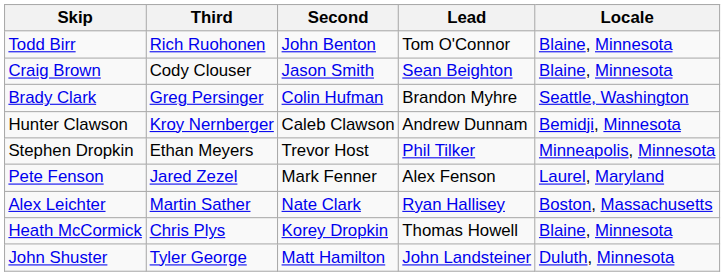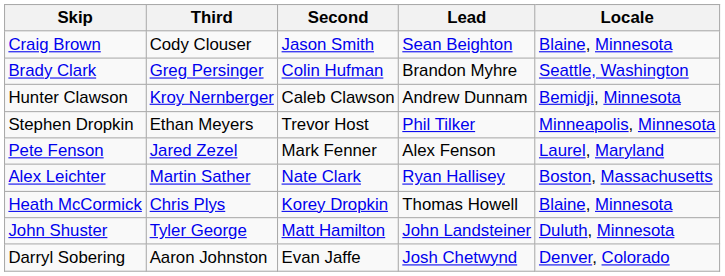- row: Todd Birr | Rich Ruohonen | John Benton | Tom O'Connor | Blaine, Minnesota
+ row: Darryl Sobering | Aaron Johnston | Evan Jaffe | Josh Chetwynd | Denver, Colorado
